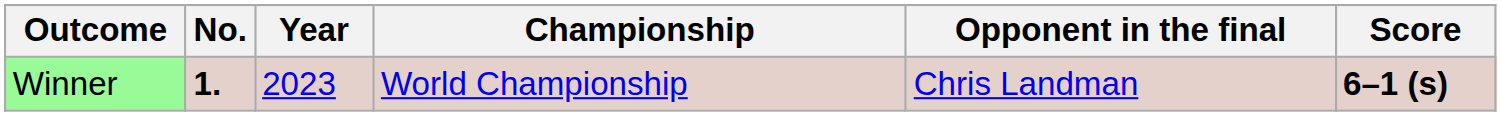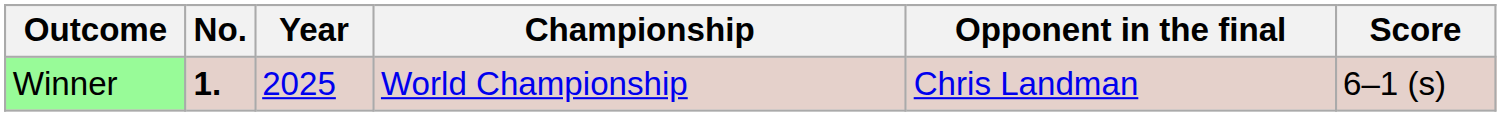Winner | Year: 2023 -> 2025
Winner | Score: bold -> normal
